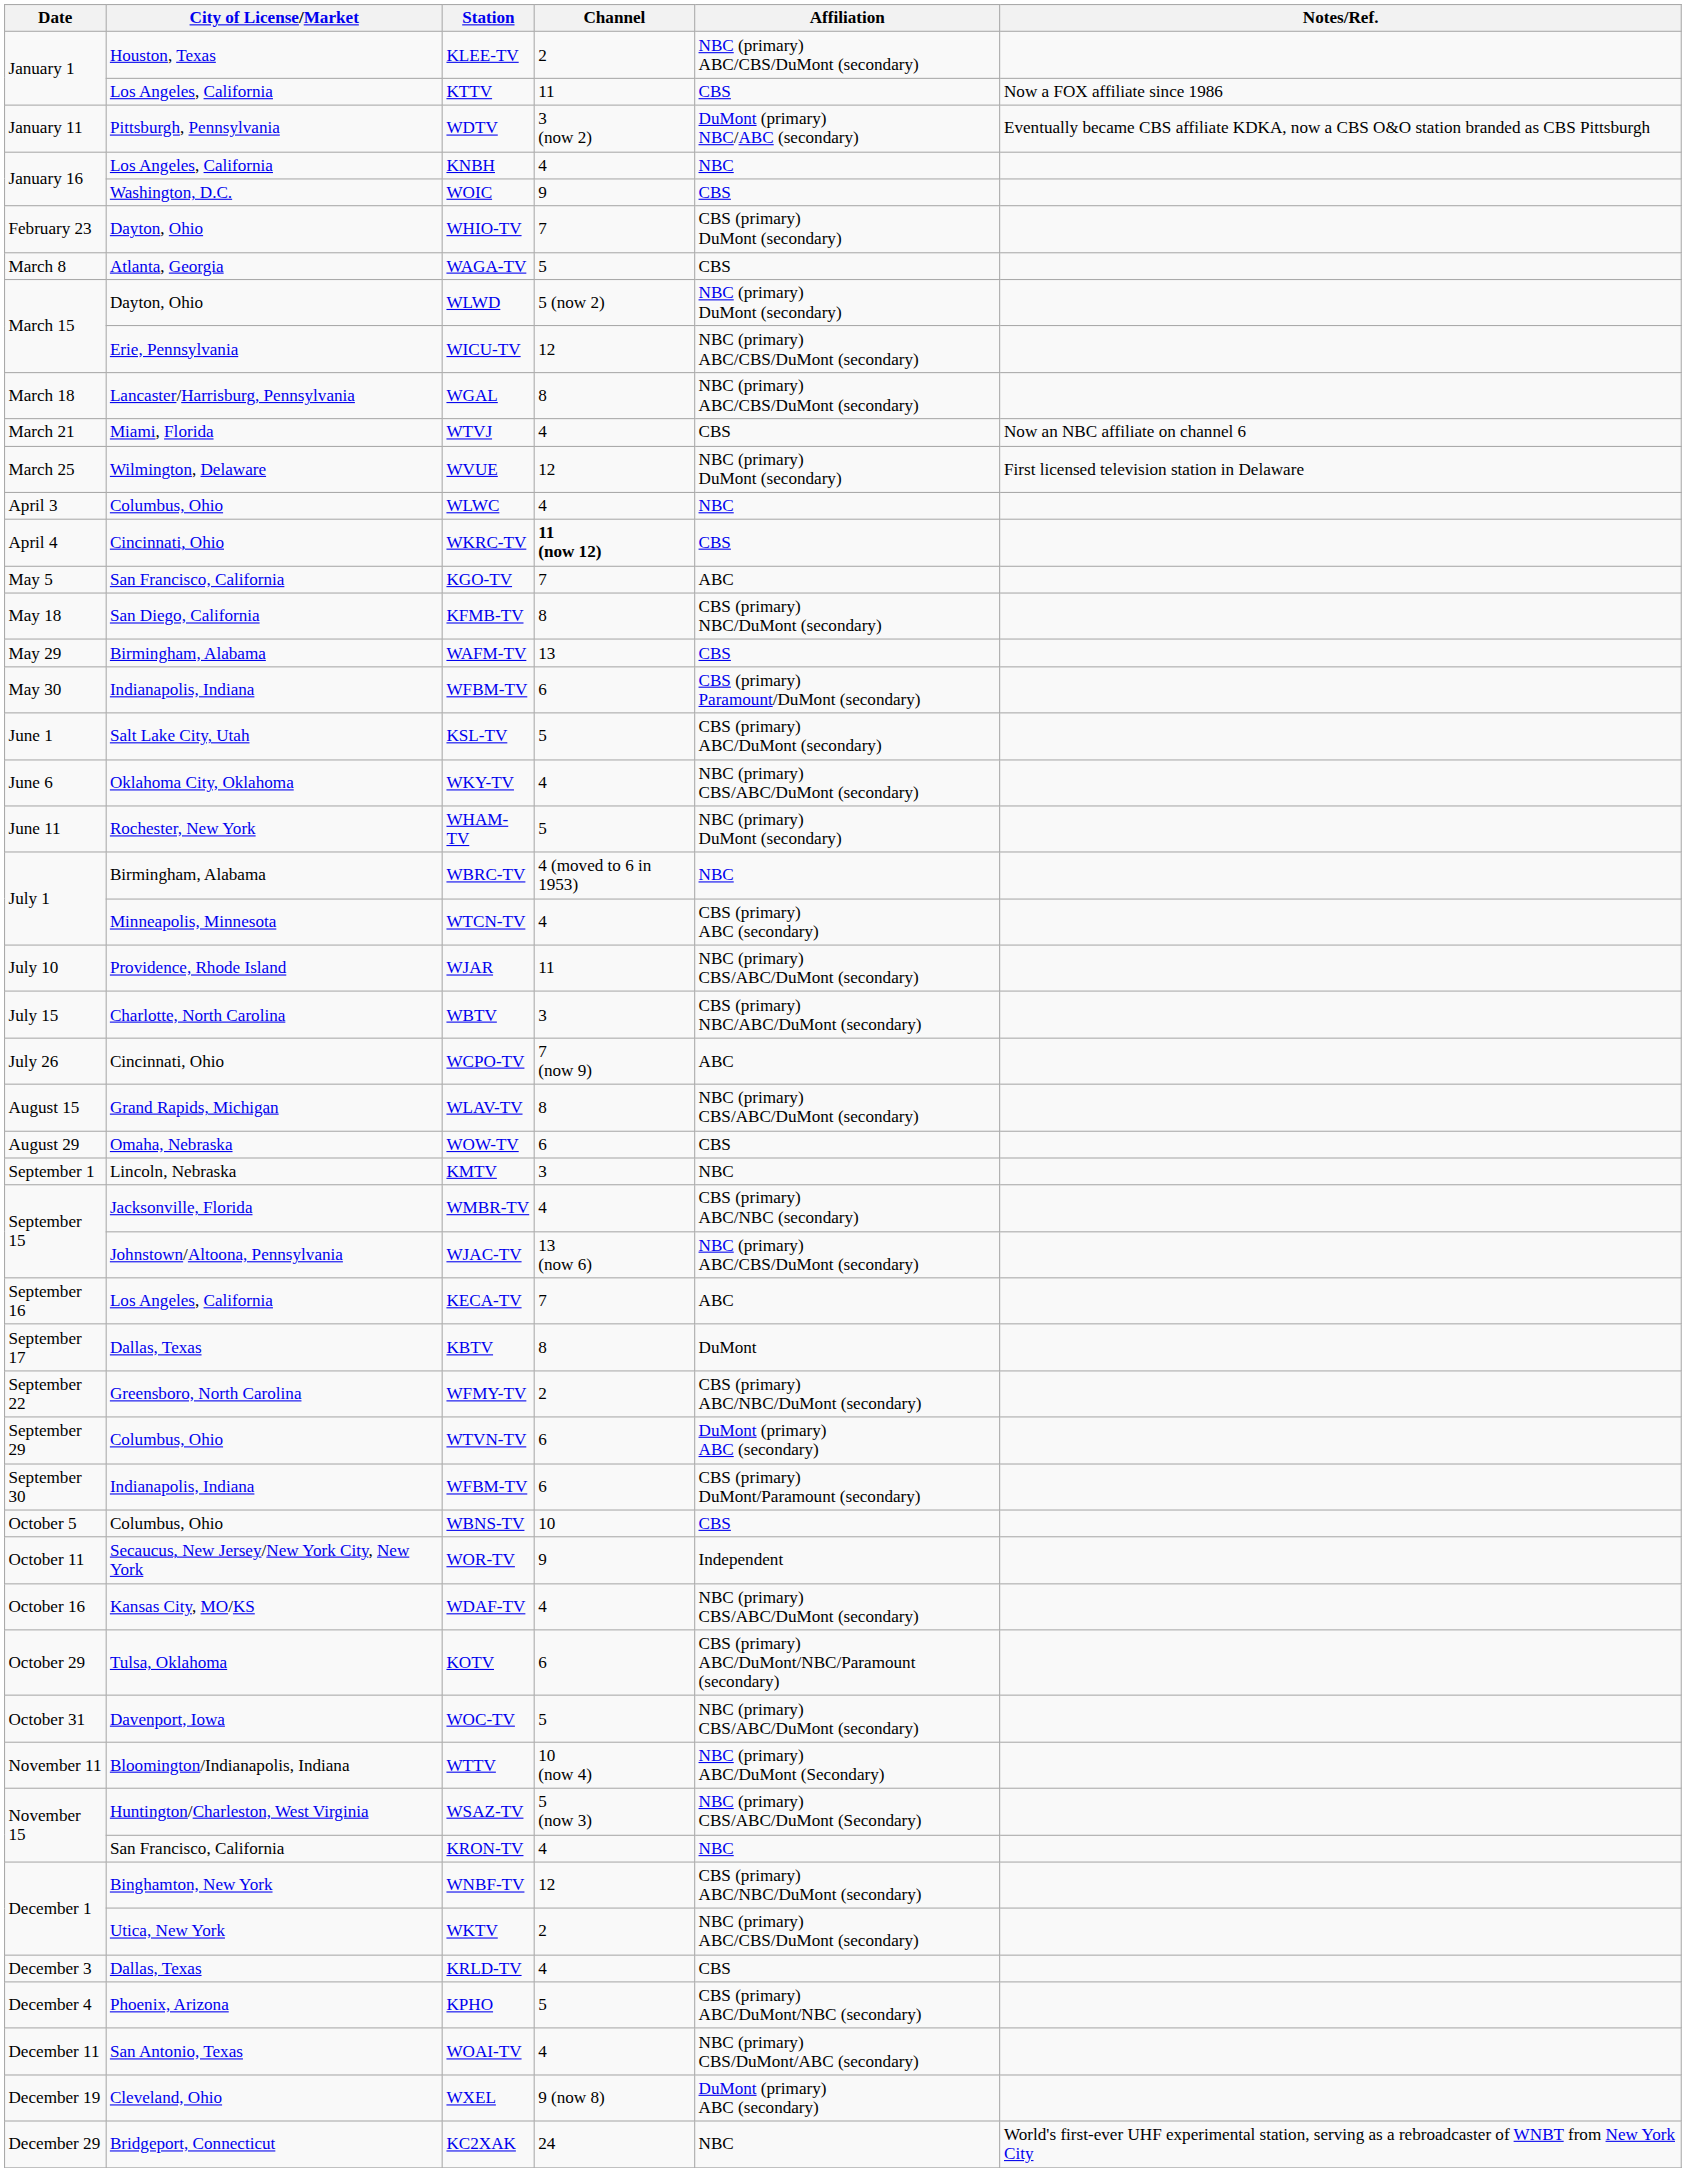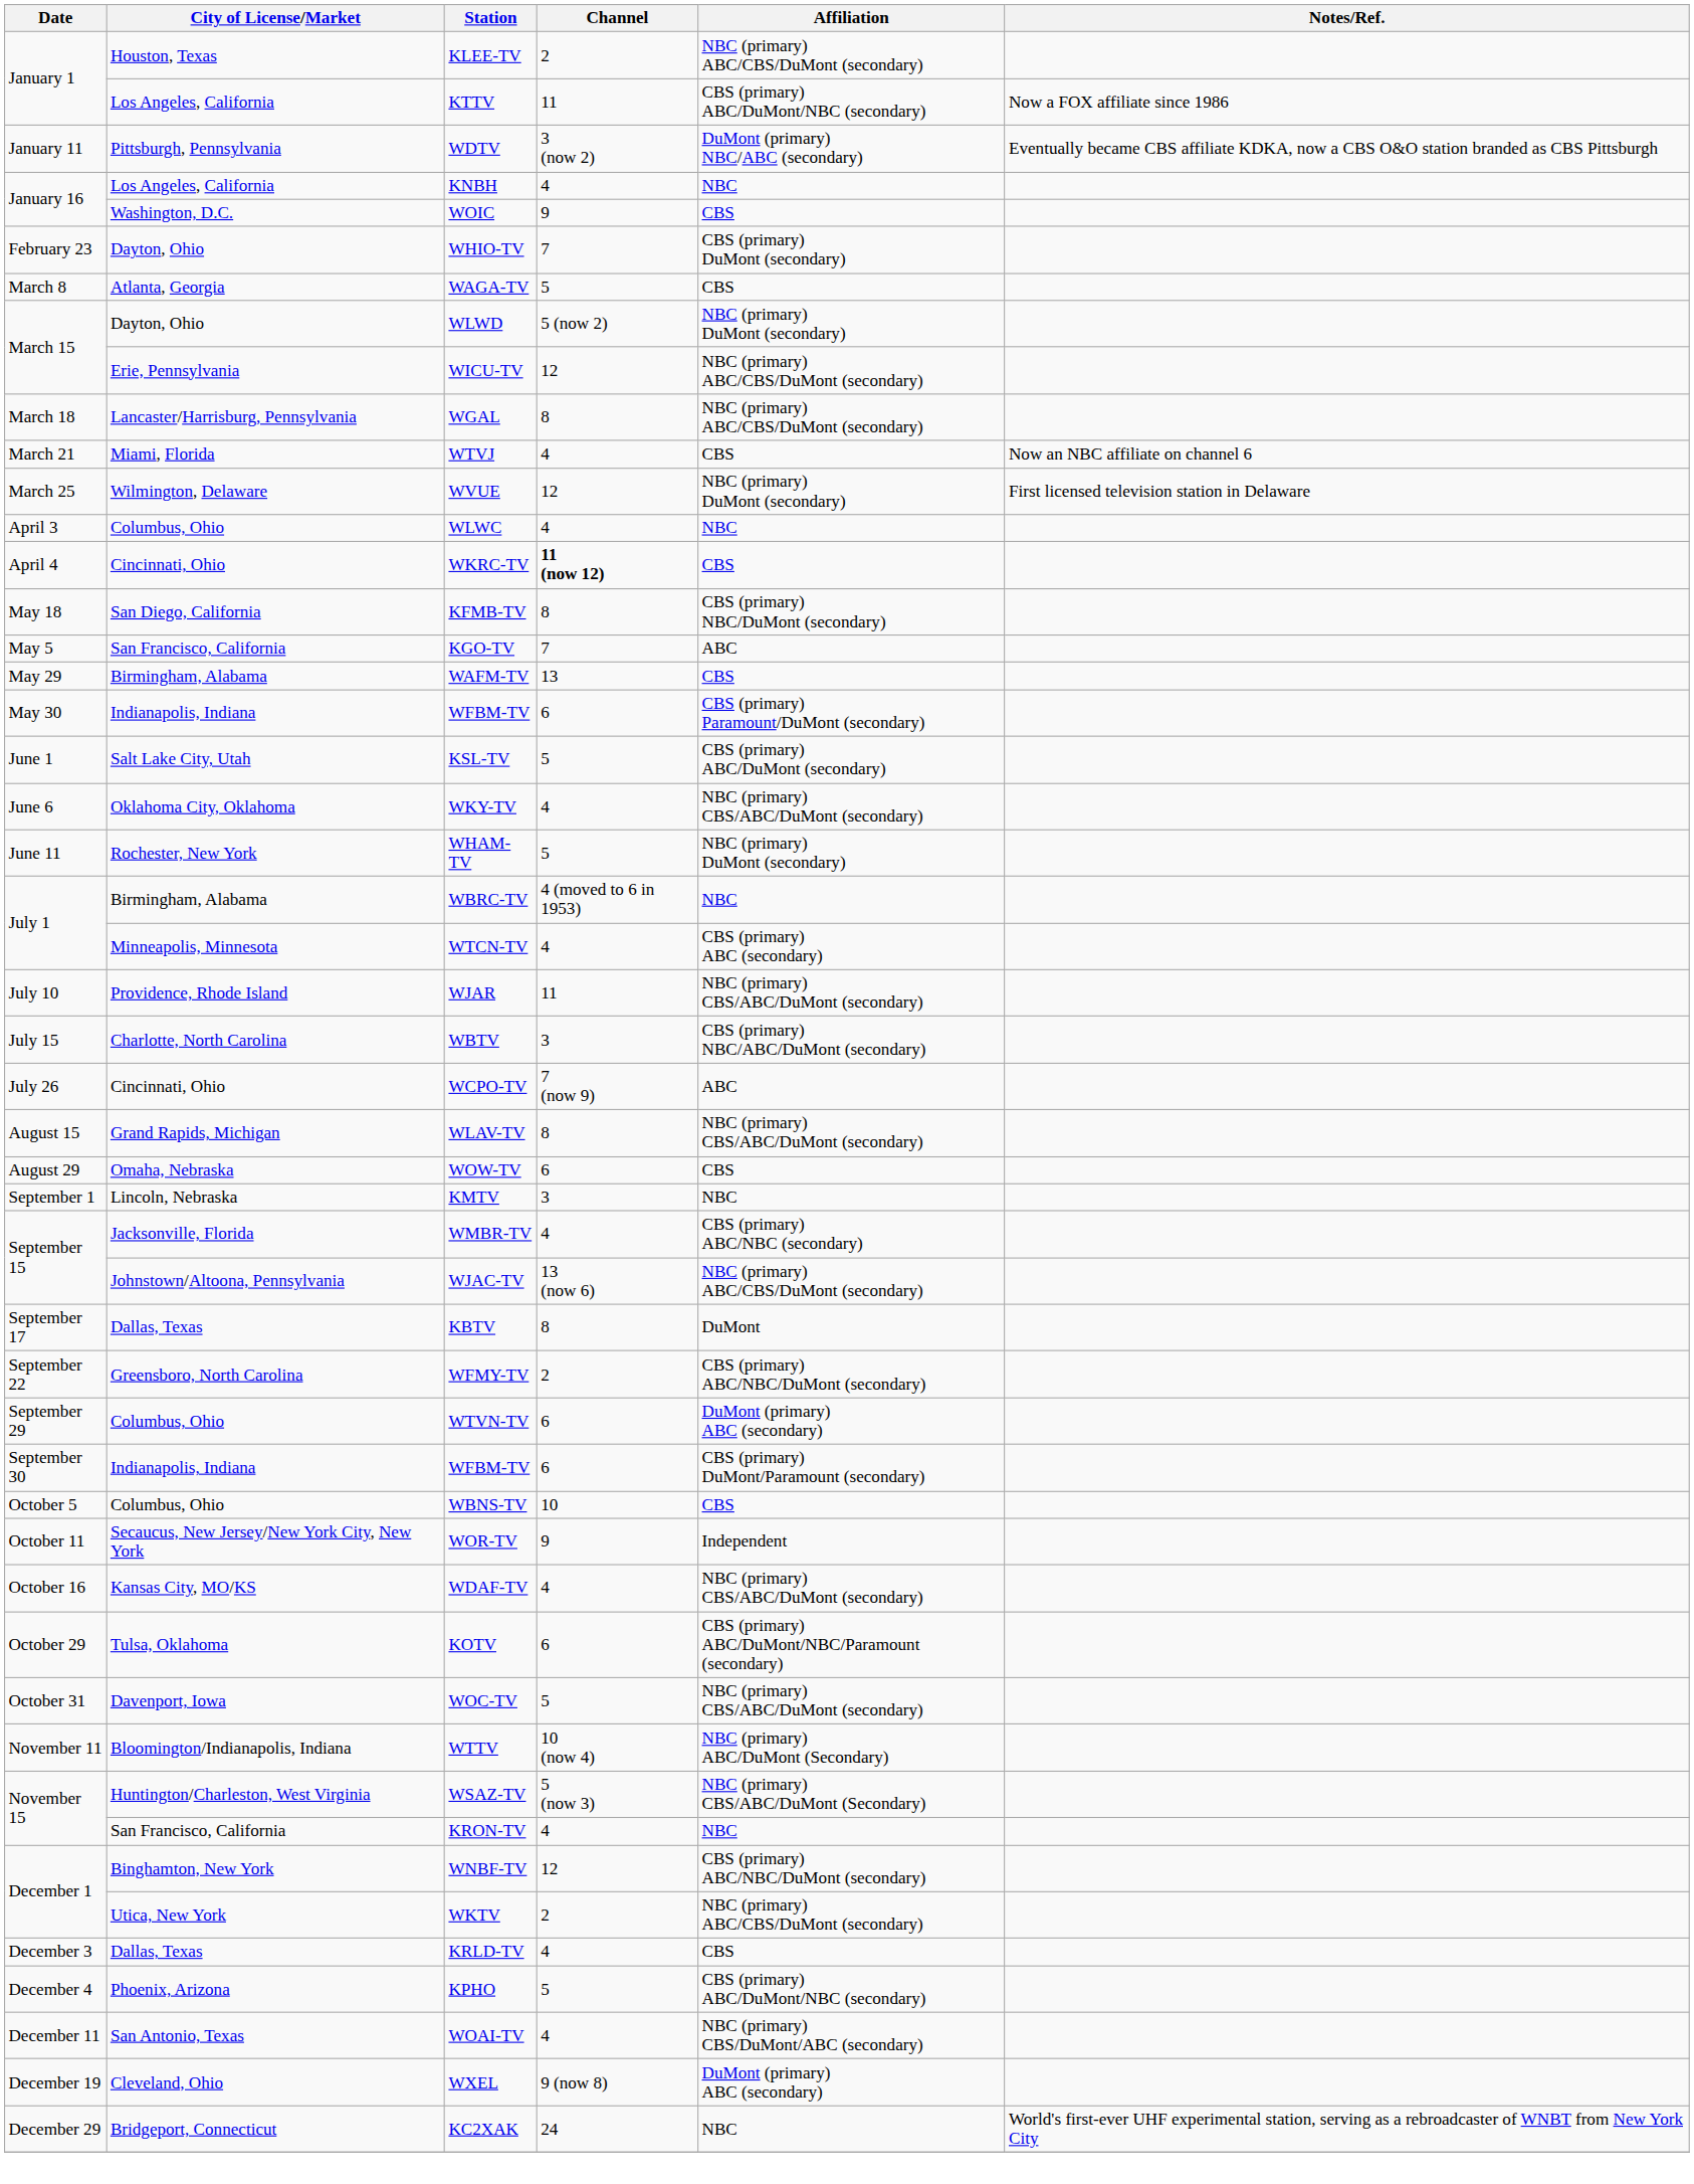KTTV | Affiliation: CBS -> CBS (primary) ABC/DuMont/NBC (secondary)
rows swapped: KGO-TV <-> KFMB-TV
- row: September 16 | Los Angeles, California | KECA-TV | 7 | ABC
